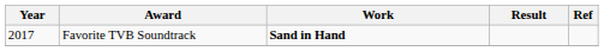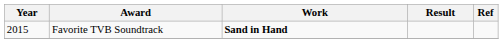Favorite TVB Soundtrack | Year: 2017 -> 2015
